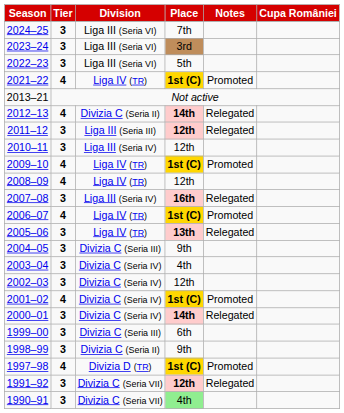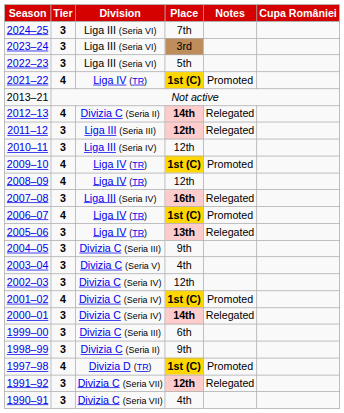2003–04 | Division: Divizia C (Seria IV) -> Divizia C (Seria V)
1990–91 | Place: lightgreen background -> no background
